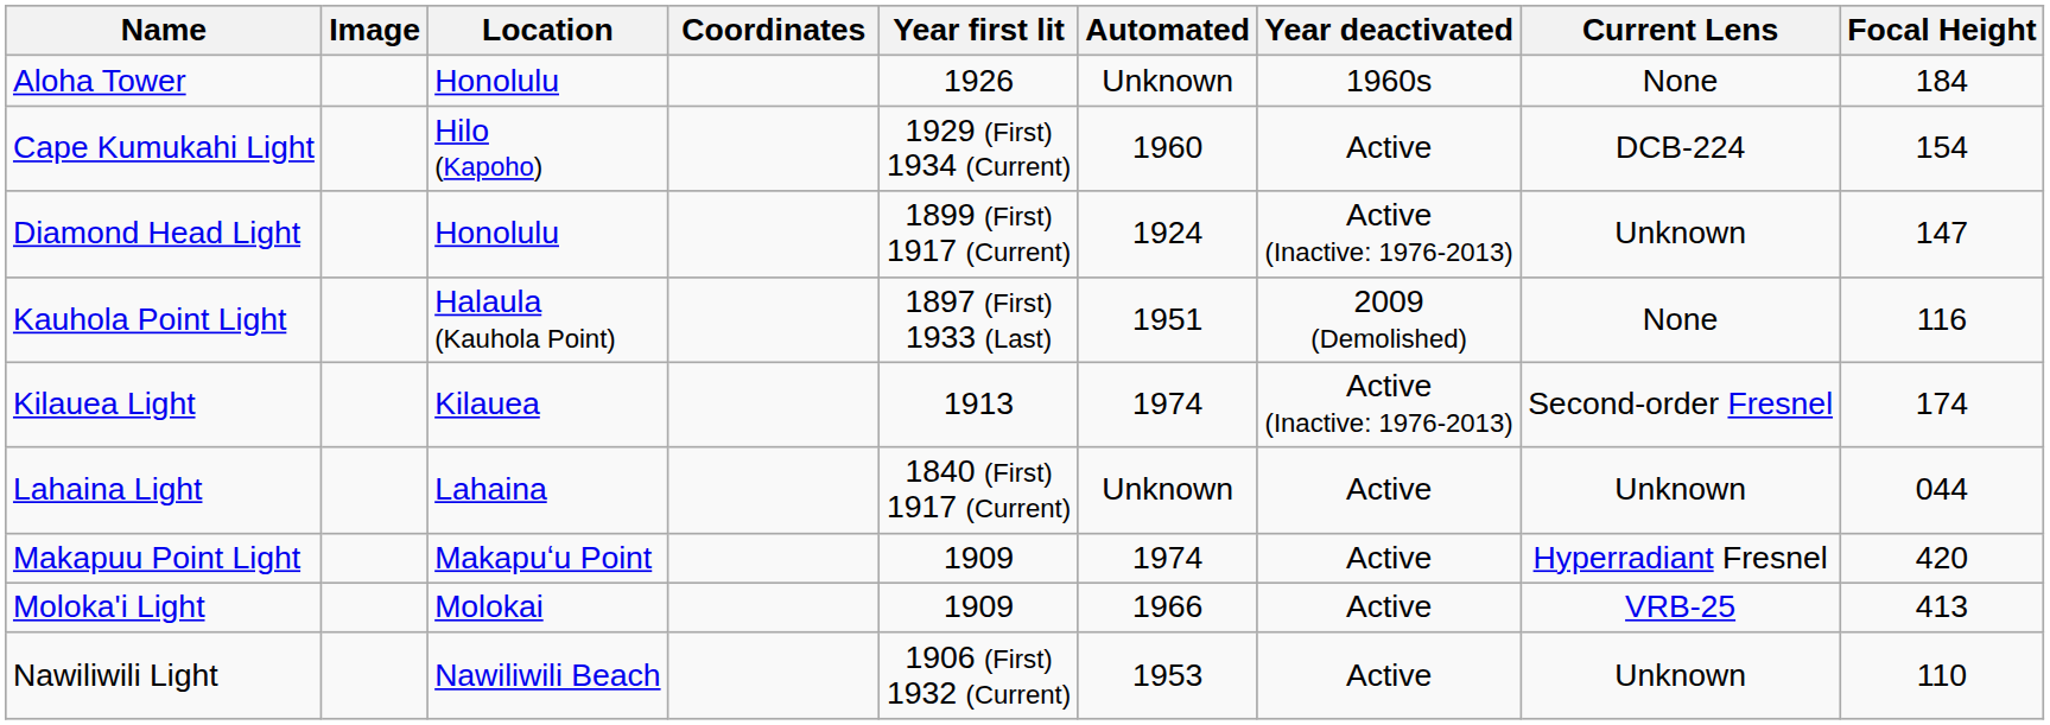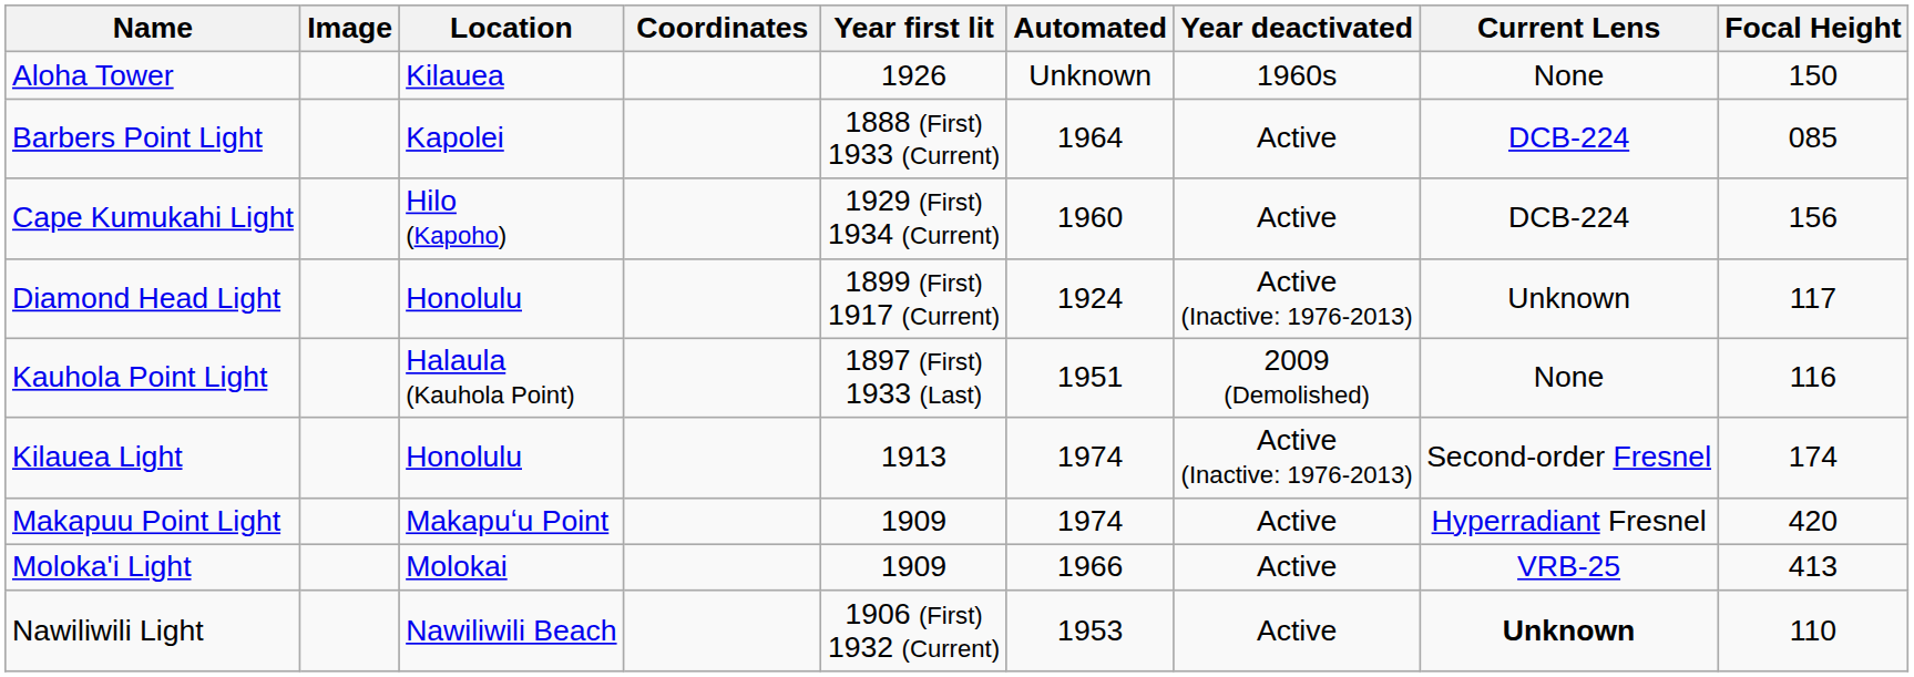Aloha Tower | Location: Honolulu -> Kilauea
Aloha Tower | Focal Height: 184 -> 150
+ row: Barbers Point Light | Kapolei | 1888 (First) 1933 (Current) | 1964 | Active | DCB-224 | 085
Cape Kumukahi Light | Focal Height: 154 -> 156
Diamond Head Light | Focal Height: 147 -> 117
Kilauea Light | Location: Kilauea -> Honolulu
- row: Lahaina Light | Lahaina | 1840 (First) 1917 (Current) | Unknown | Active | Unknown | 044
Nawiliwili Light | Current Lens: normal -> bold
